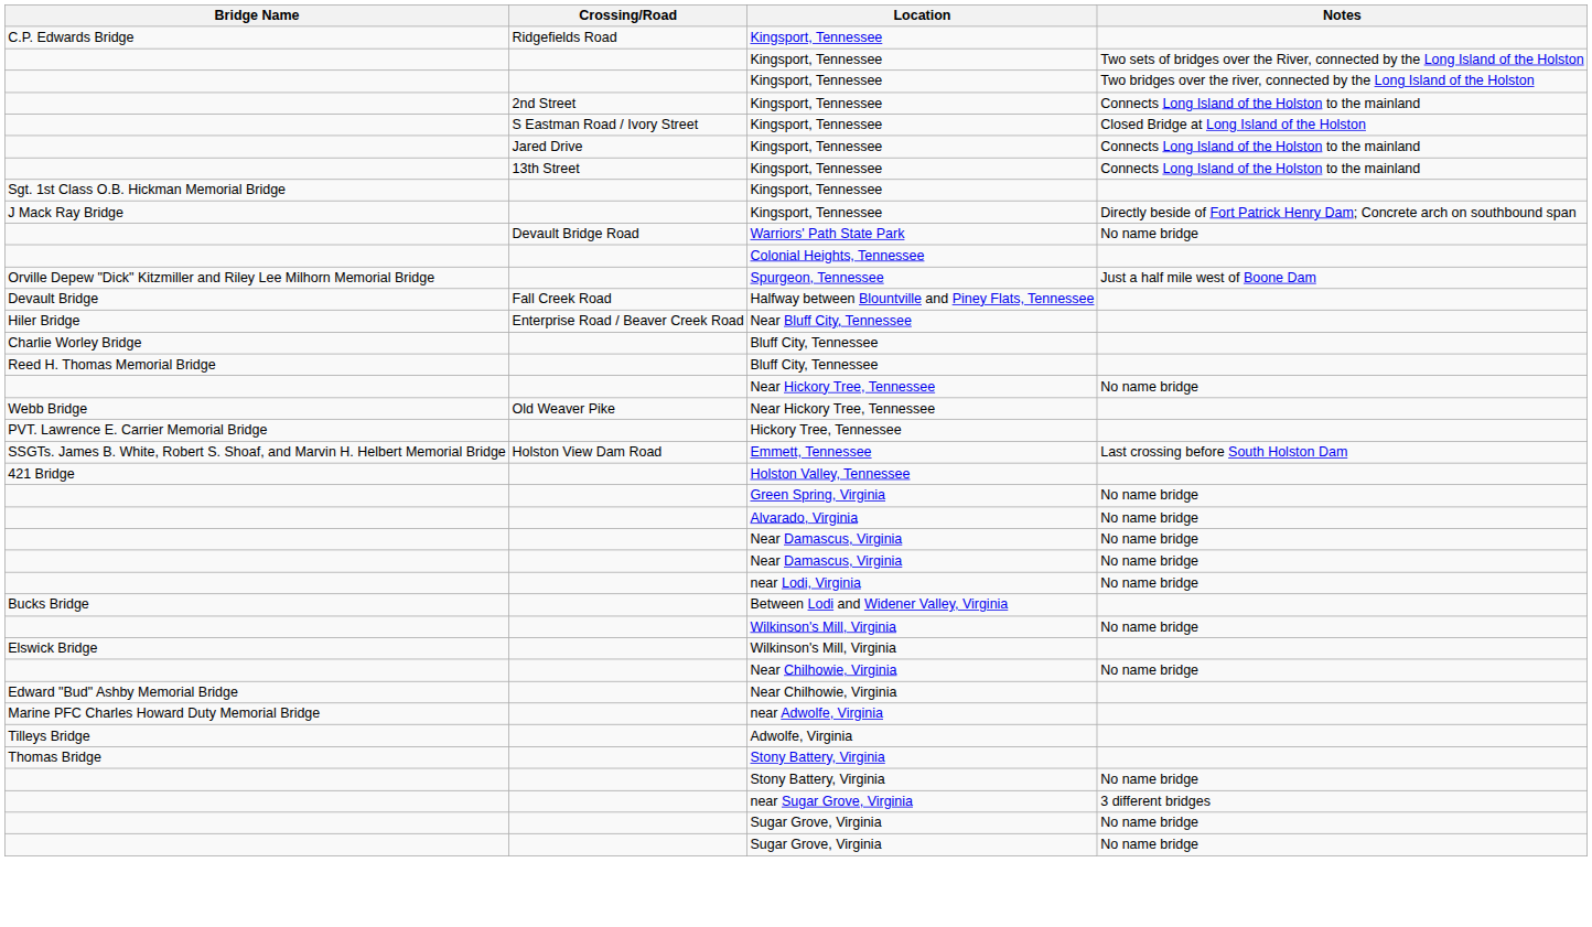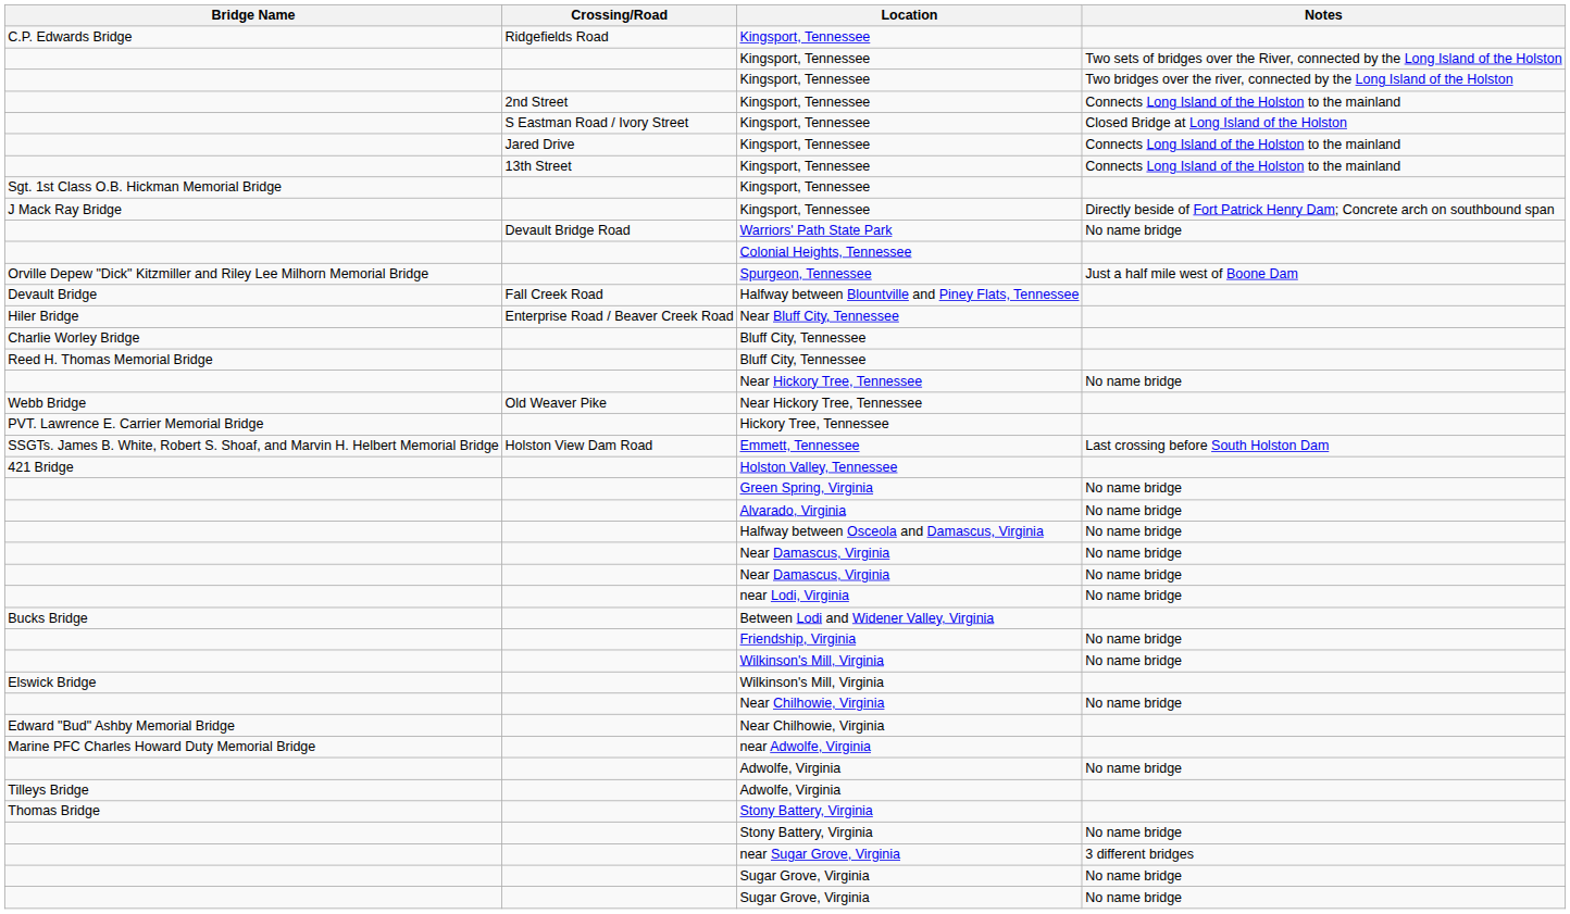+ row: Halfway between Osceola and Damascus, Virginia | No name bridge
+ row: Friendship, Virginia | No name bridge
+ row: Adwolfe, Virginia | No name bridge
